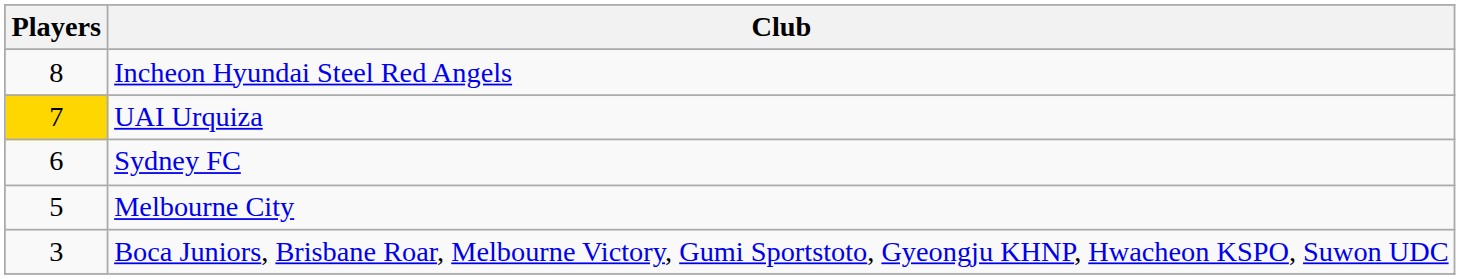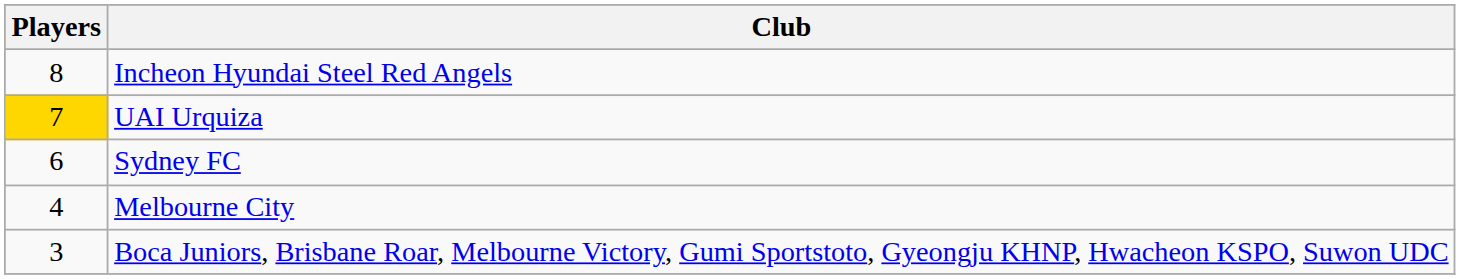Melbourne City | Players: 5 -> 4
